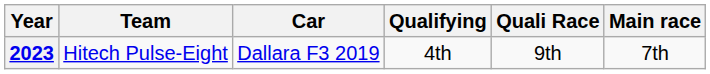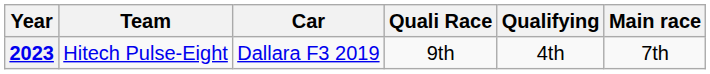columns swapped: Qualifying <-> Quali Race
